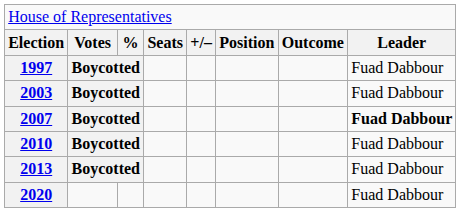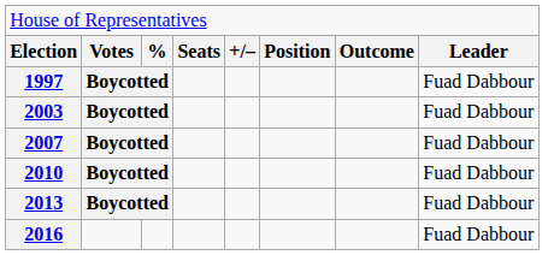2007 | column 8: bold -> normal
+ row: 2016 | Fuad Dabbour
- row: 2020 | Fuad Dabbour
